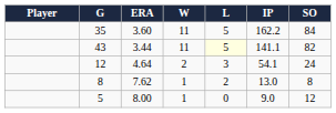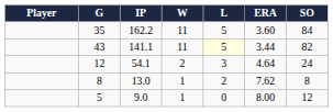columns swapped: IP <-> ERA
